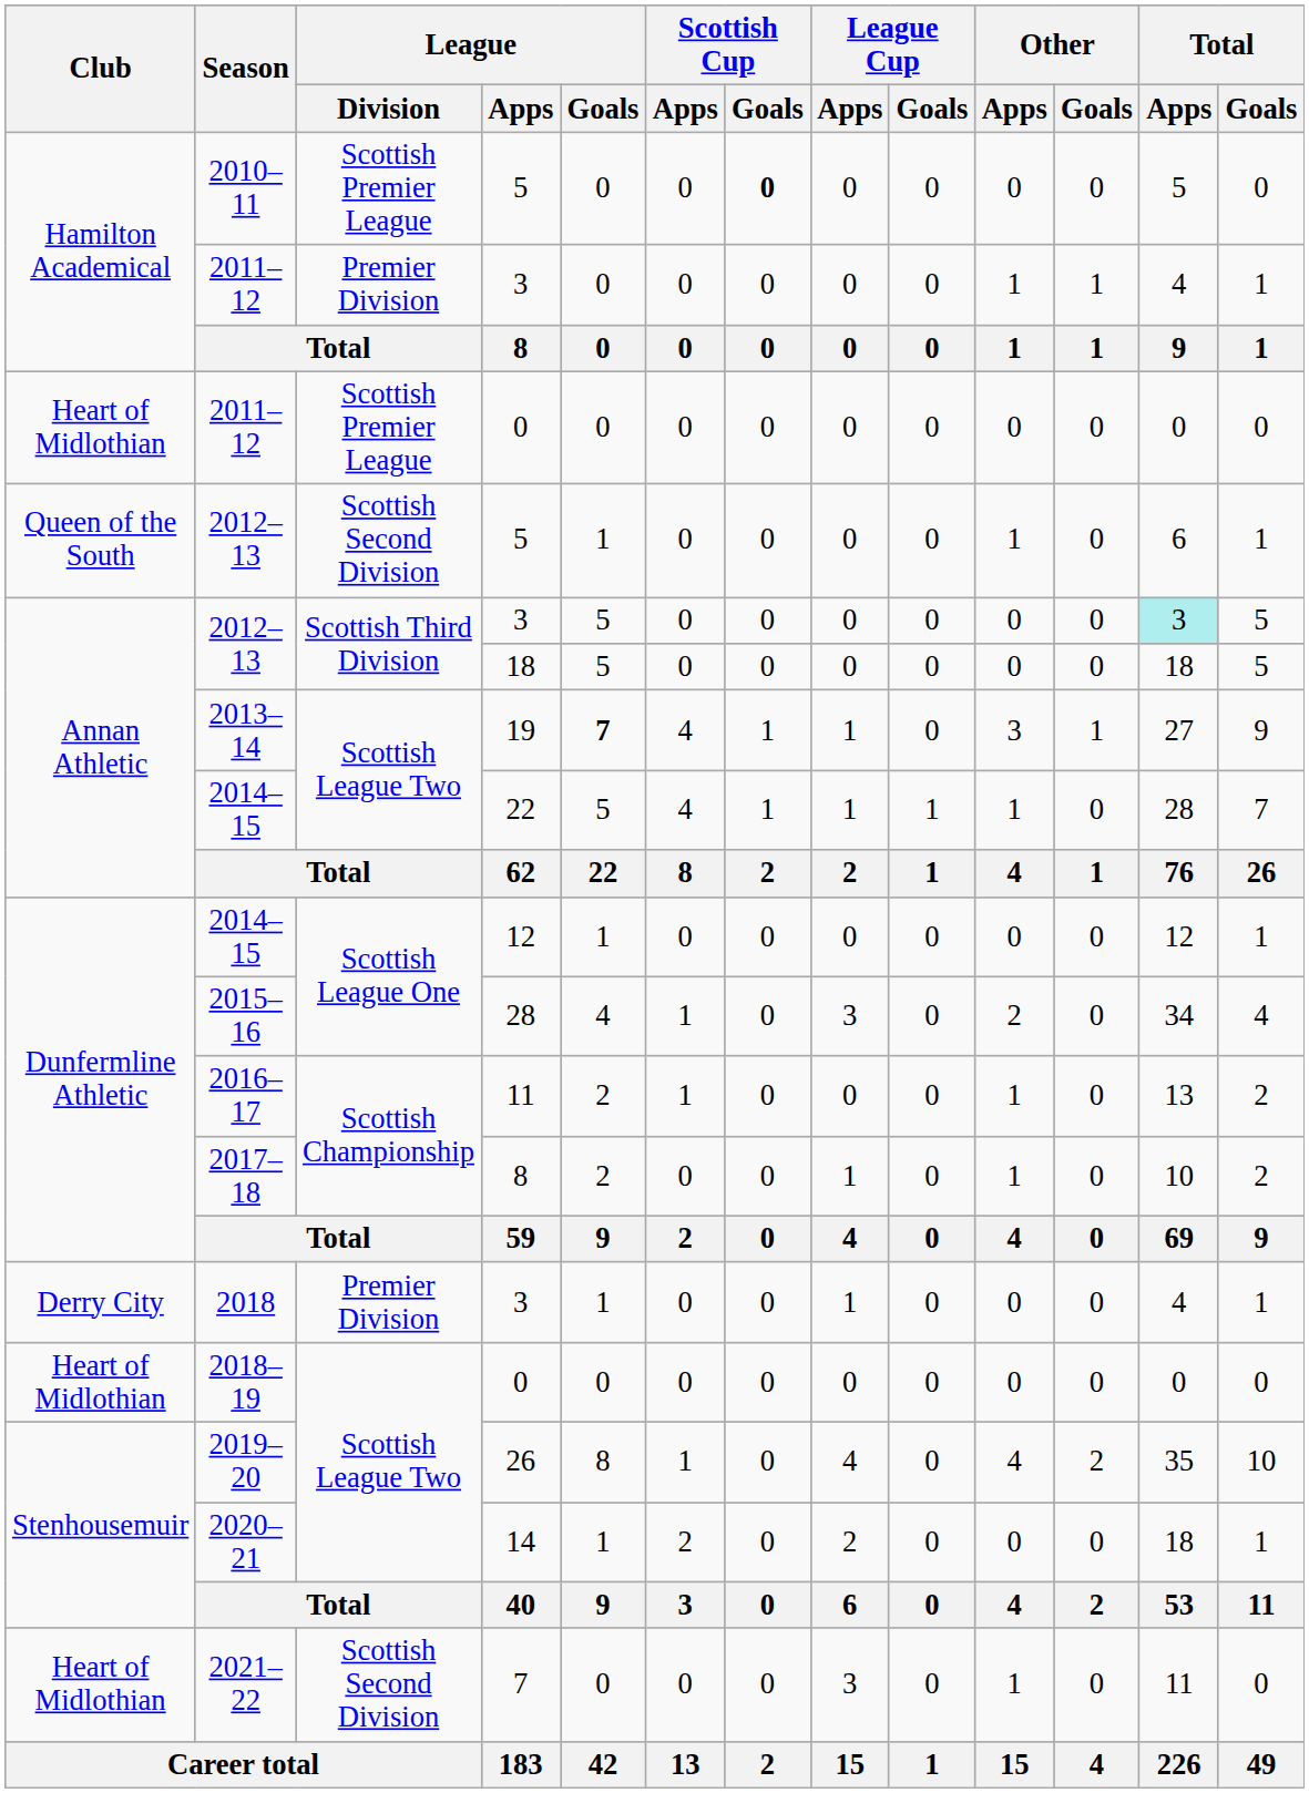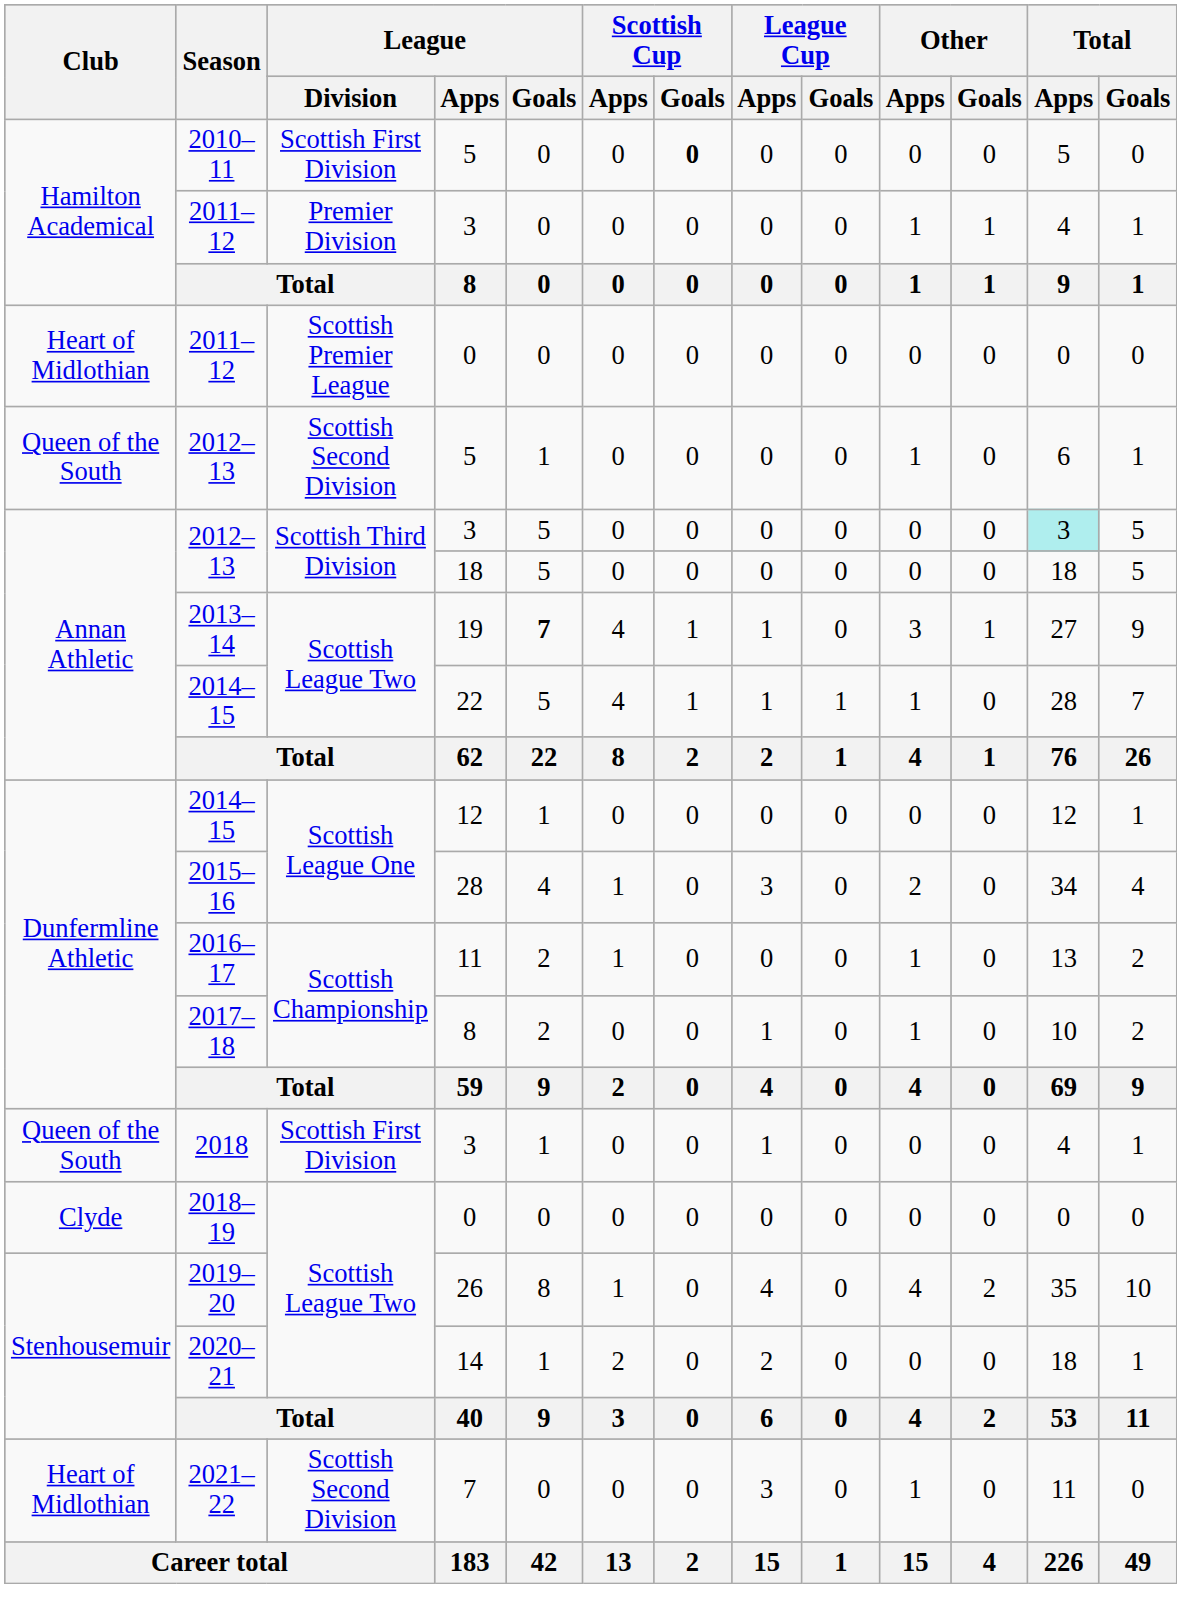2010–11 | League / Division: Scottish Premier League -> Scottish First Division
2018 | Club: Derry City -> Queen of the South
2018 | League / Division: Premier Division -> Scottish First Division
2018–19 | Club: Heart of Midlothian -> Clyde
